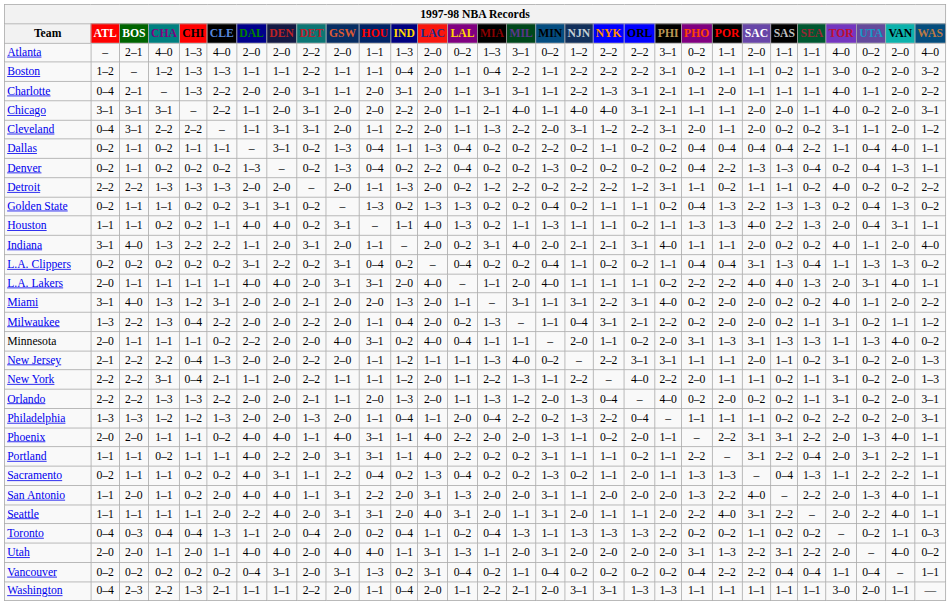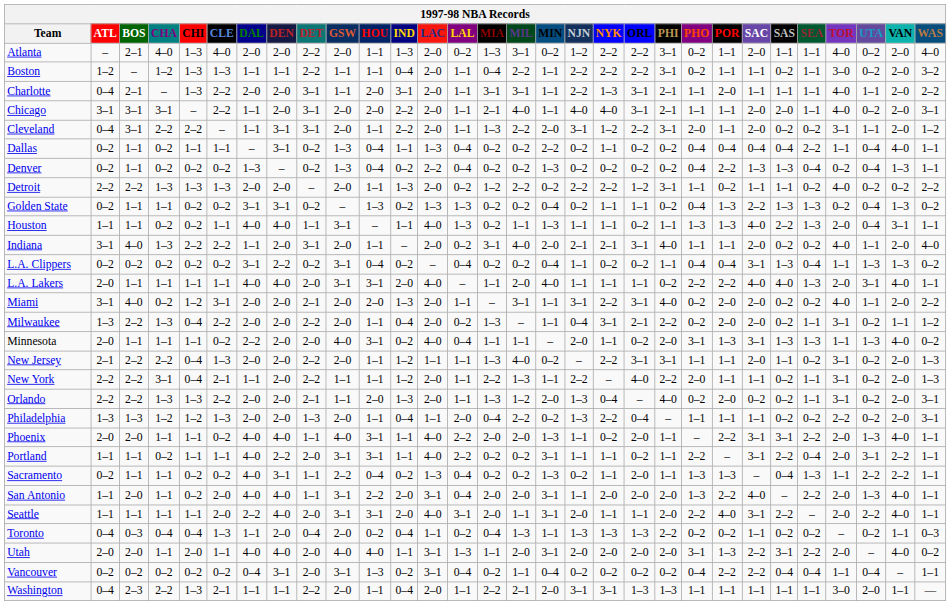Houston | DET: 0–2 -> 1–1
Miami | CHA: 1–3 -> 0–2
San Antonio | LAL: 1–3 -> 0–4
